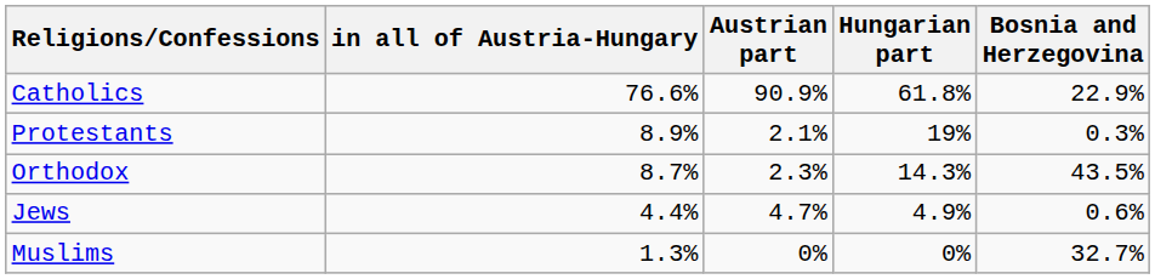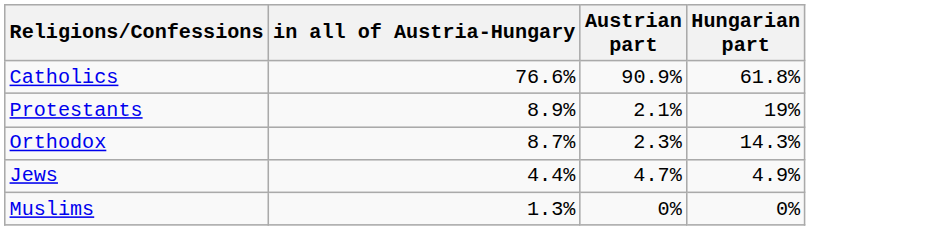- column: Bosnia and Herzegovina | 22.9% | 0.3% | 43.5% | 0.6% | 32.7%
